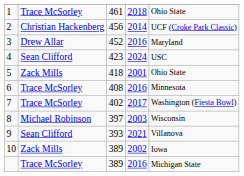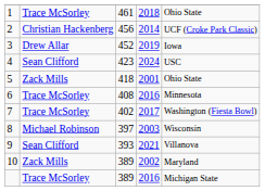3 | column 4: 2016 -> 2019
3 | column 5: Maryland -> Iowa
10 | column 5: Iowa -> Maryland
